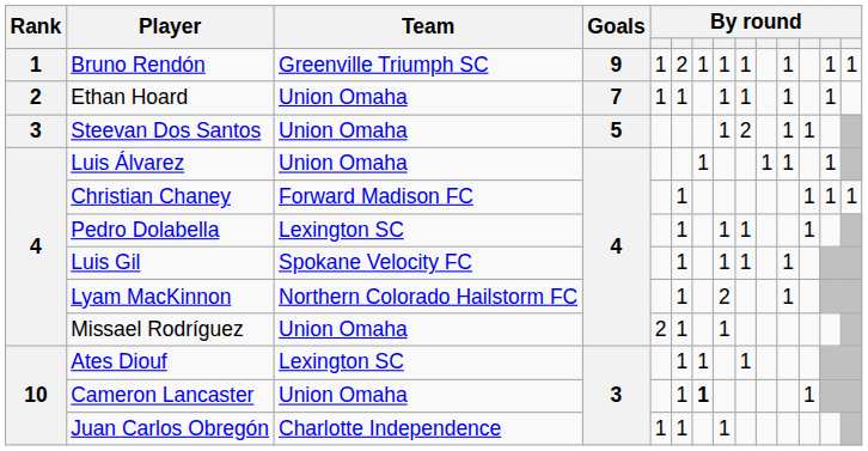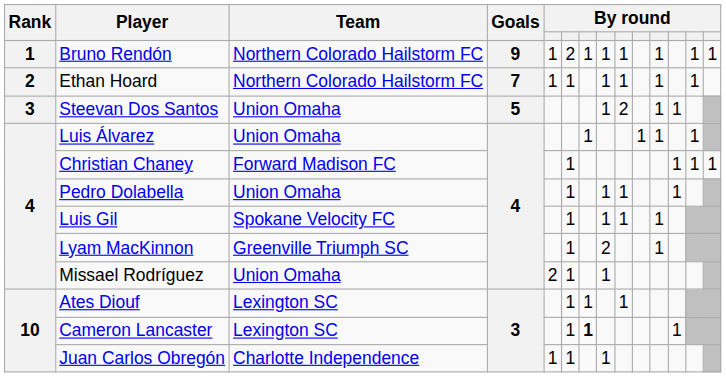Bruno Rendón | Team: Greenville Triumph SC -> Northern Colorado Hailstorm FC
Ethan Hoard | Team: Union Omaha -> Northern Colorado Hailstorm FC
Pedro Dolabella | Team: Lexington SC -> Union Omaha
Lyam MacKinnon | Team: Northern Colorado Hailstorm FC -> Greenville Triumph SC
Cameron Lancaster | Team: Union Omaha -> Lexington SC
